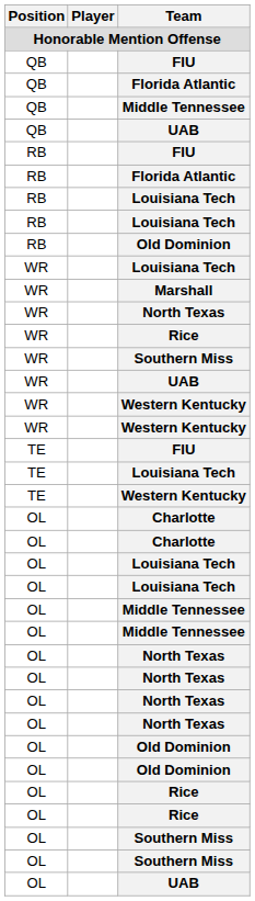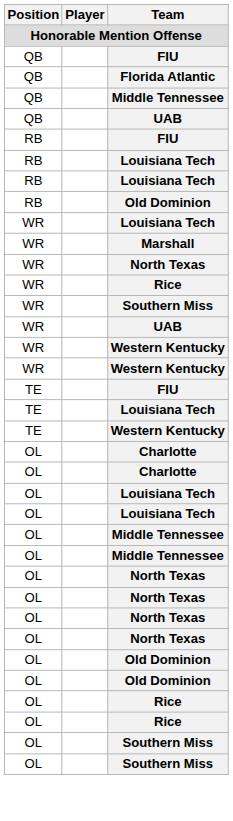- row: RB | Florida Atlantic
- row: OL | UAB
